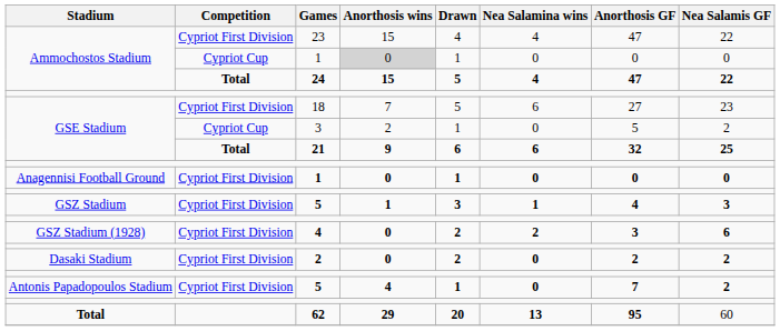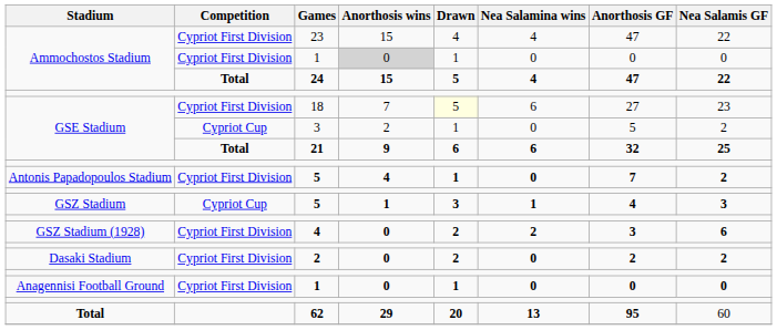Ammochostos Stadium / 1 | Competition: Cypriot Cup -> Cypriot First Division
18 | Drawn: no background -> lightyellow background
rows swapped: Antonis Papadopoulos Stadium / 5 <-> Anagennisi Football Ground / 1
GSZ Stadium / 5 | Competition: Cypriot First Division -> Cypriot Cup
